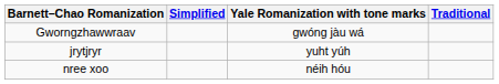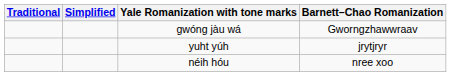columns swapped: Traditional <-> Barnett–Chao Romanization
